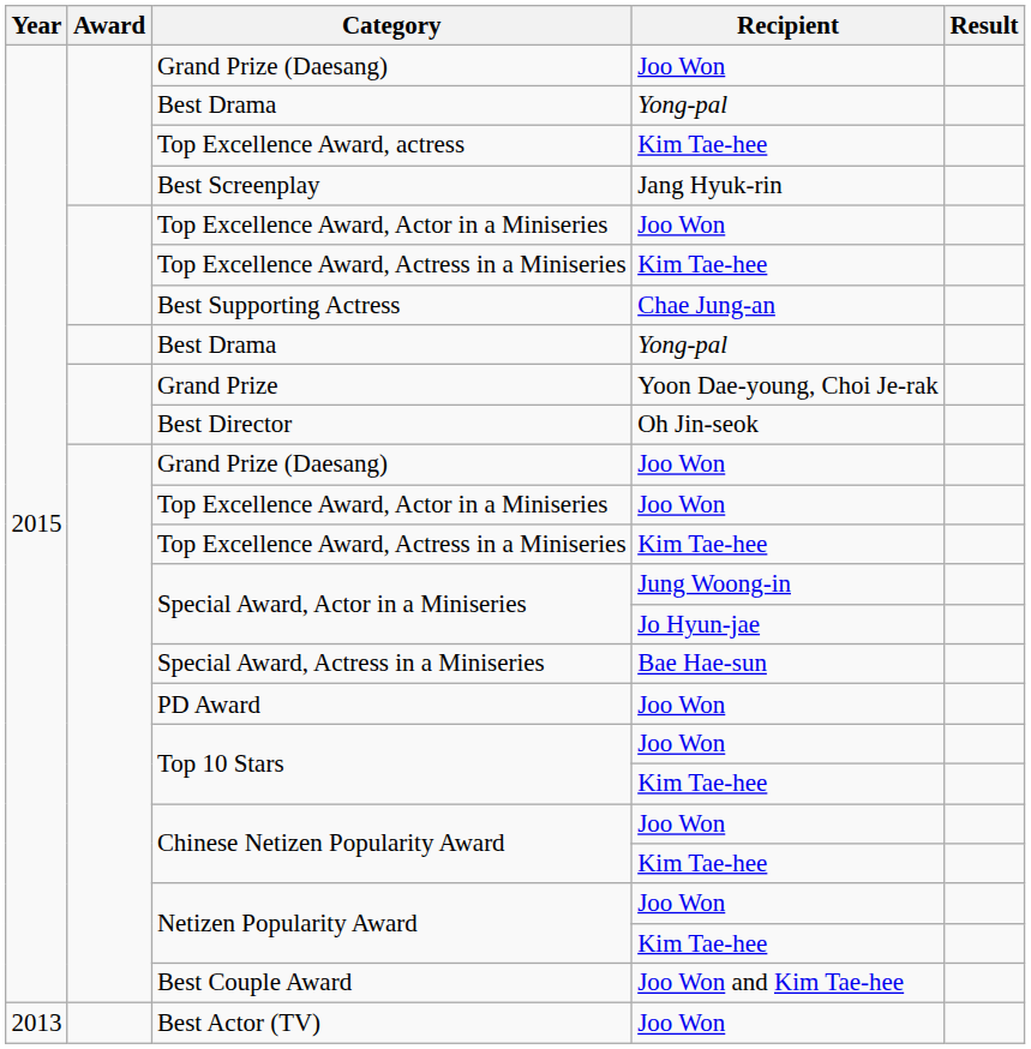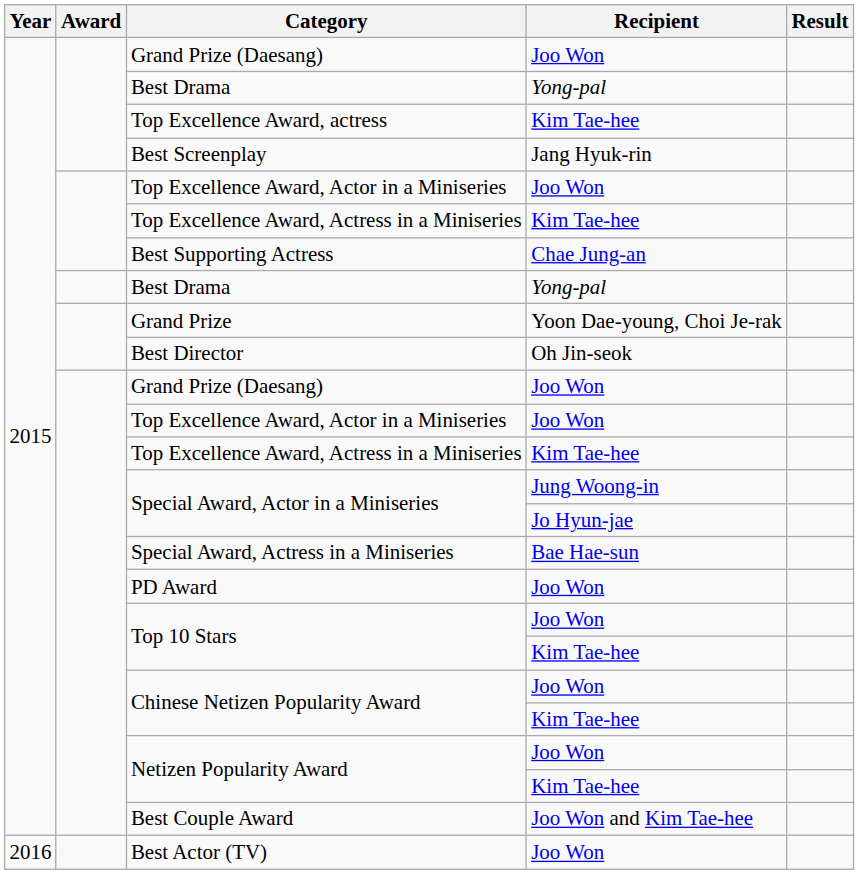Best Actor (TV) | Year: 2013 -> 2016
